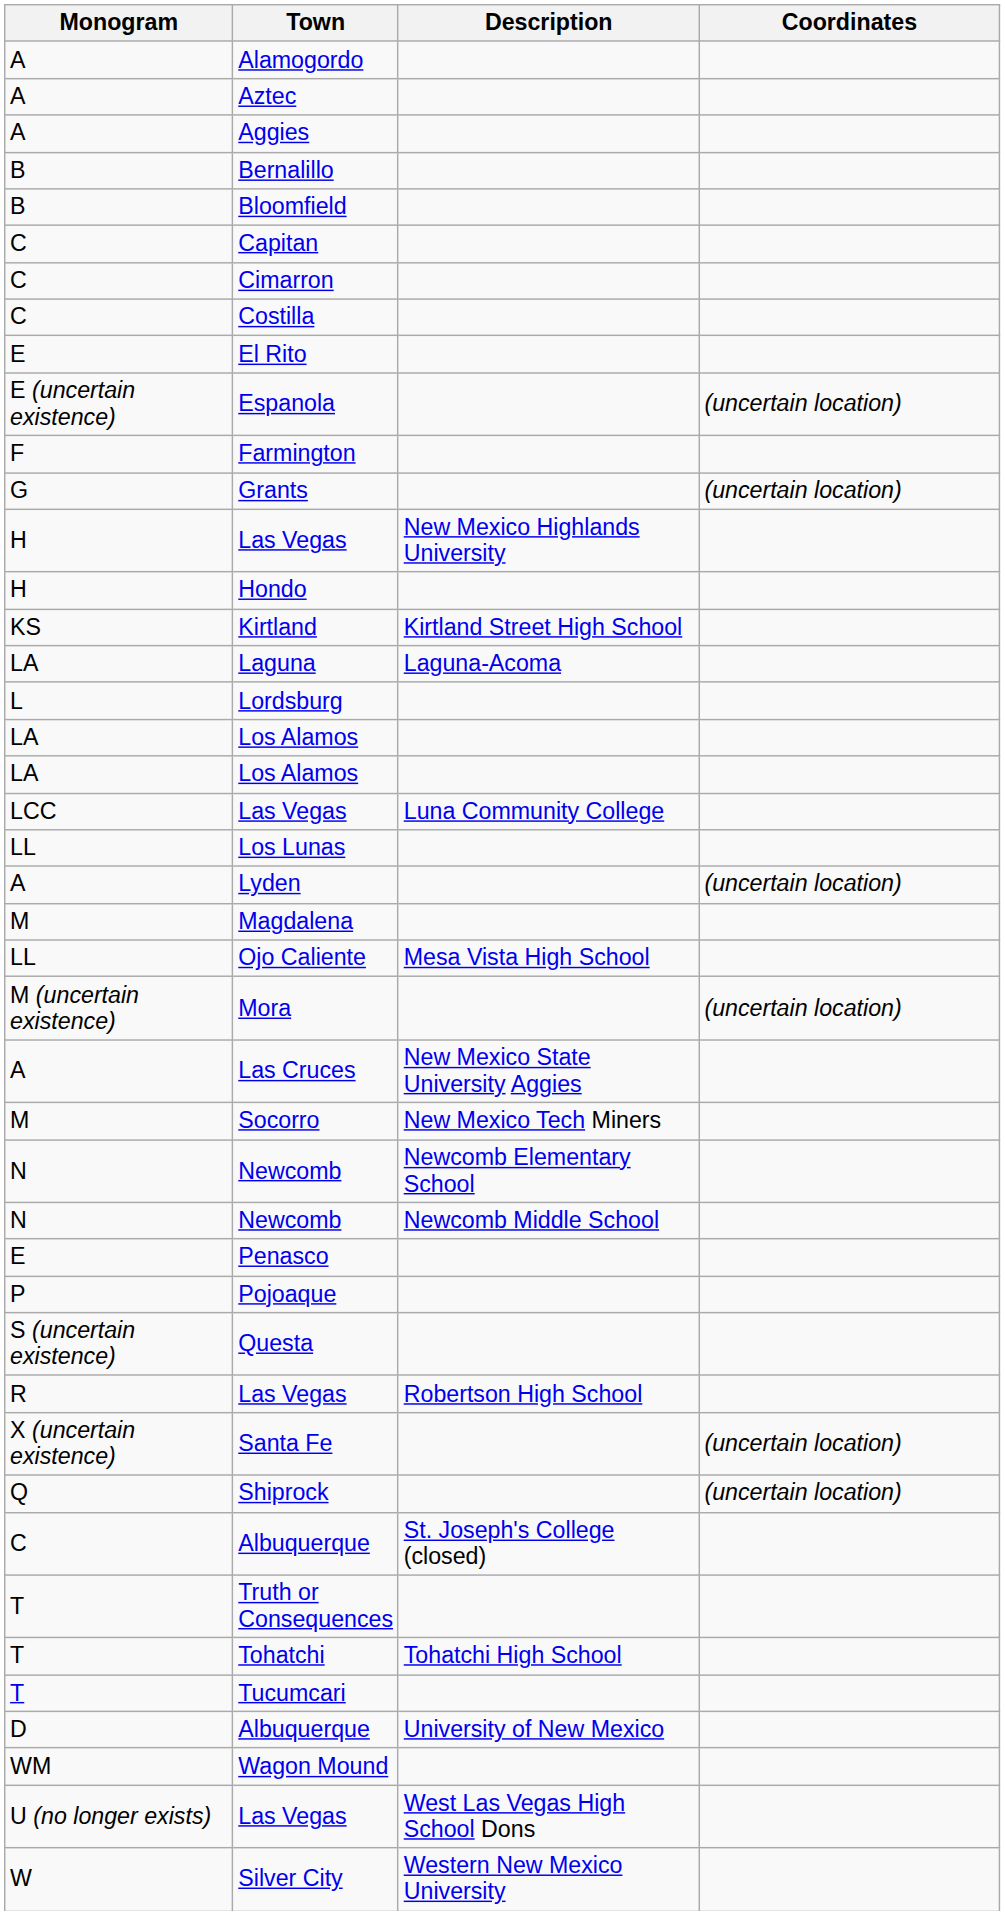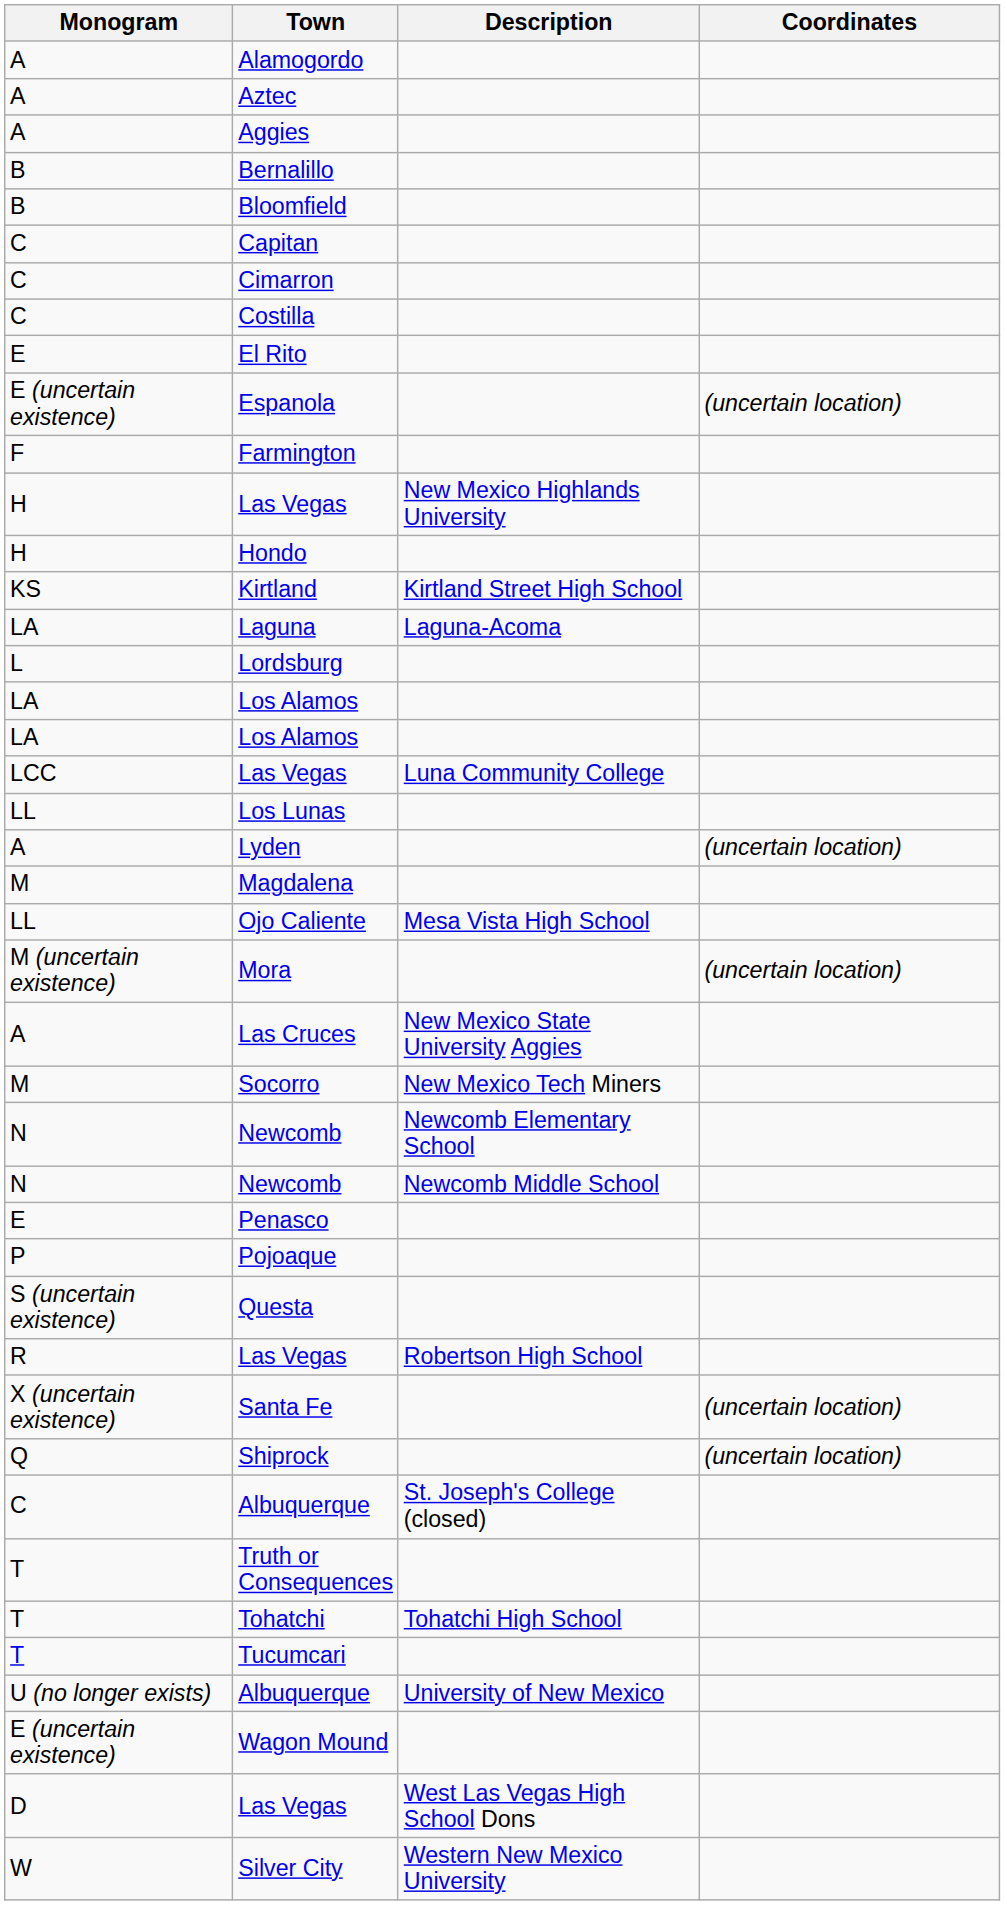- row: G | Grants | (uncertain location)
Albuquerque / University of New Mexico | Monogram: D -> U (no longer exists)
Wagon Mound | Monogram: WM -> E (uncertain existence)
Las Vegas / West Las Vegas High School Dons | Monogram: U (no longer exists) -> D
